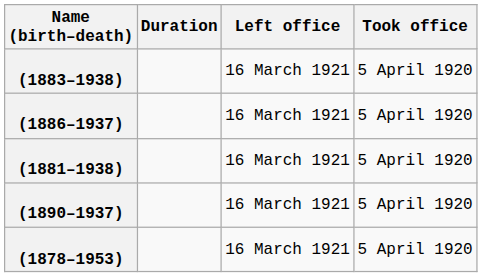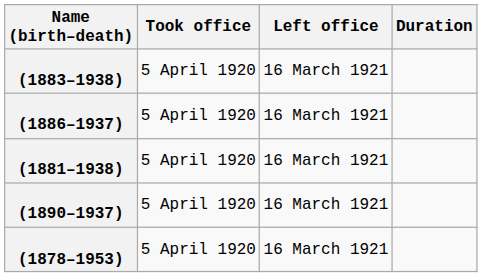columns swapped: Took office <-> Duration
